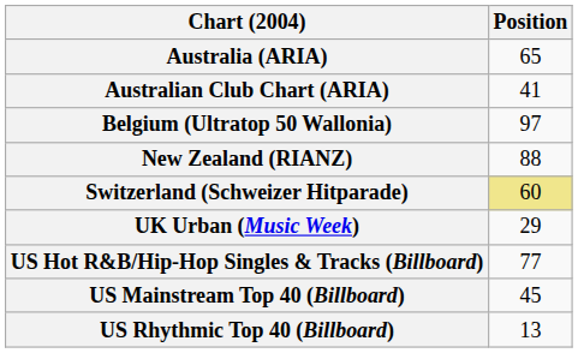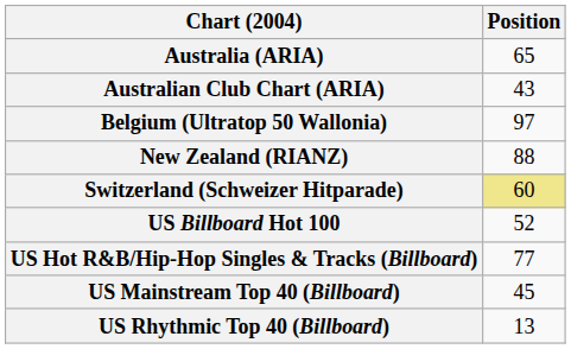Australian Club Chart (ARIA) | Position: 41 -> 43
- row: UK Urban (Music Week) | 29
+ row: US Billboard Hot 100 | 52
